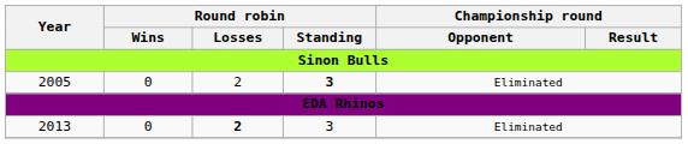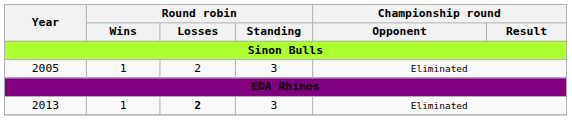2005 | Round robin / Wins: 0 -> 1
2005 | Round robin / Standing: bold -> normal
2013 | Round robin / Wins: 0 -> 1
